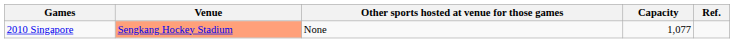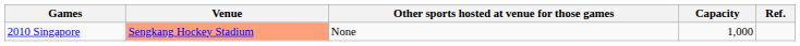2010 Singapore | Capacity: 1,077 -> 1,000
